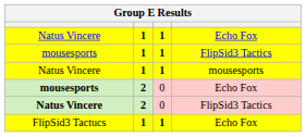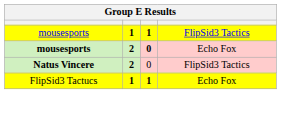- row: Natus Vincere | 1 | 1 | Echo Fox
- row: Natus Vincere | 1 | 1 | mousesports
mousesports / Echo Fox | column 3: normal -> bold
